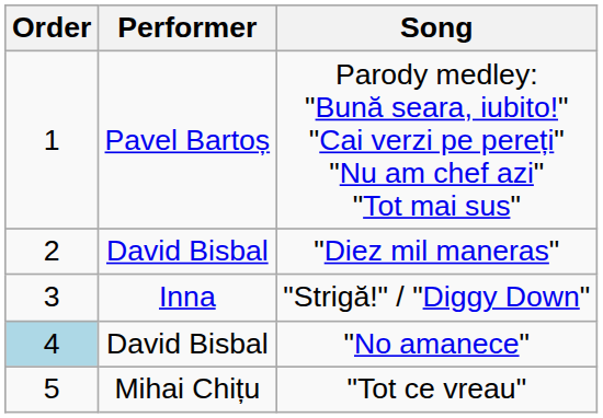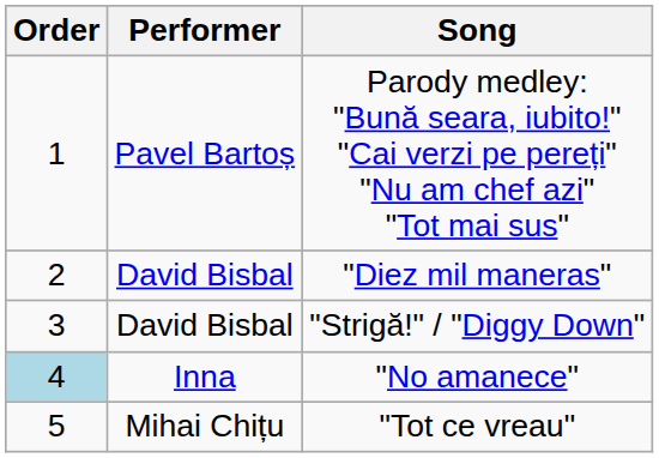"Strigă!" / "Diggy Down" | Performer: Inna -> David Bisbal
"No amanece" | Performer: David Bisbal -> Inna
